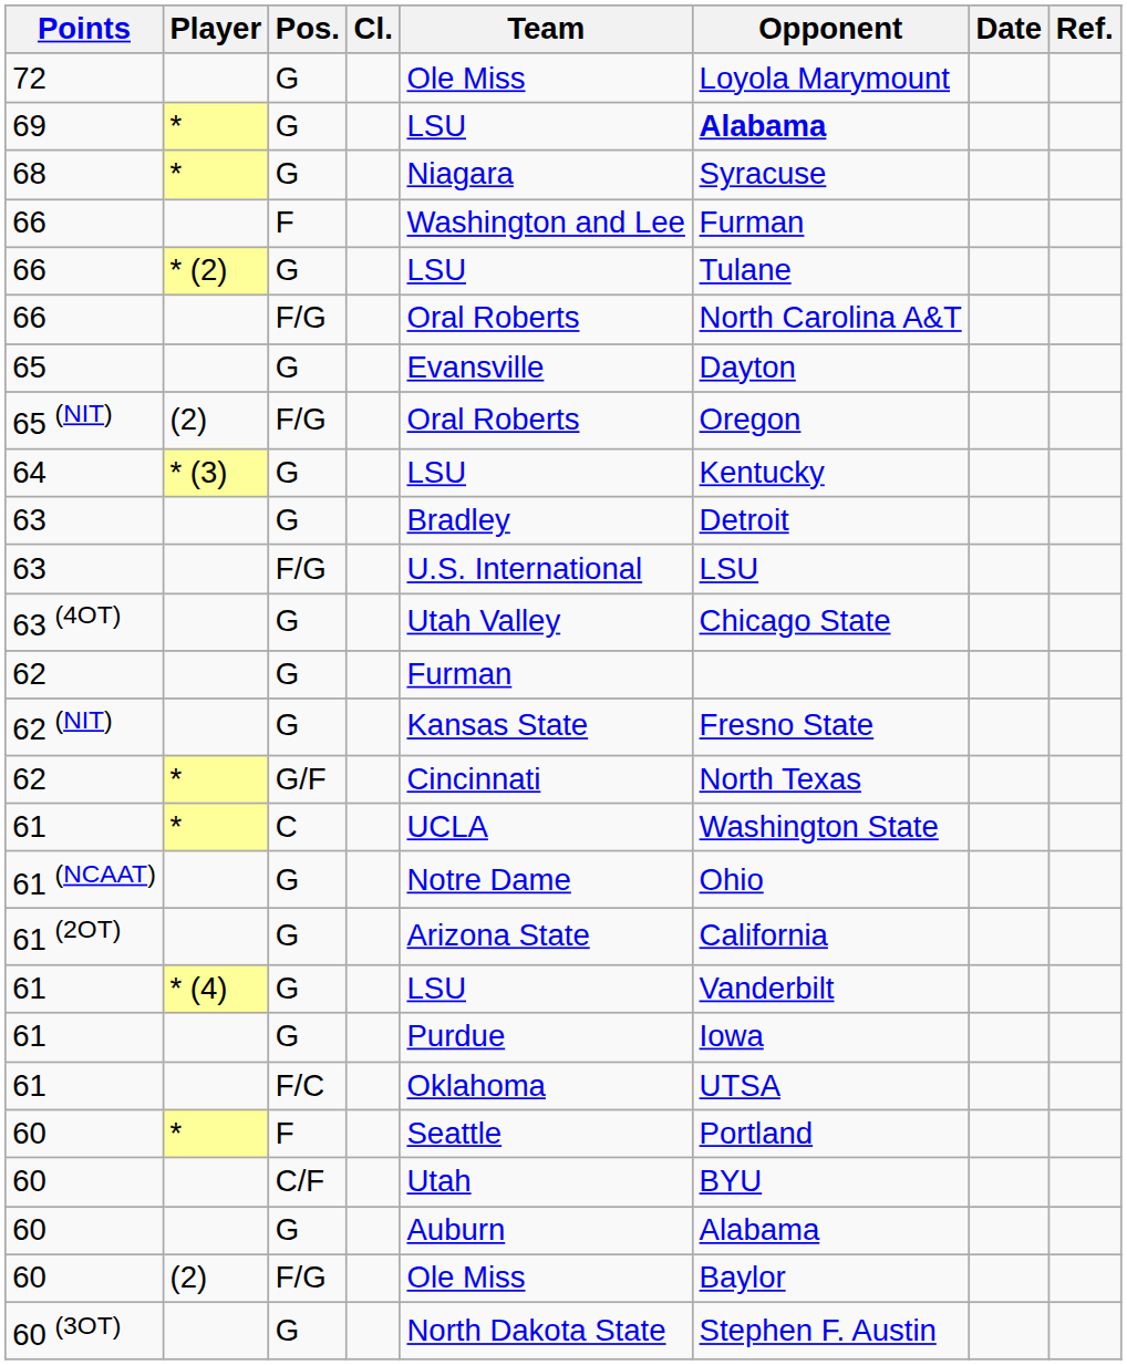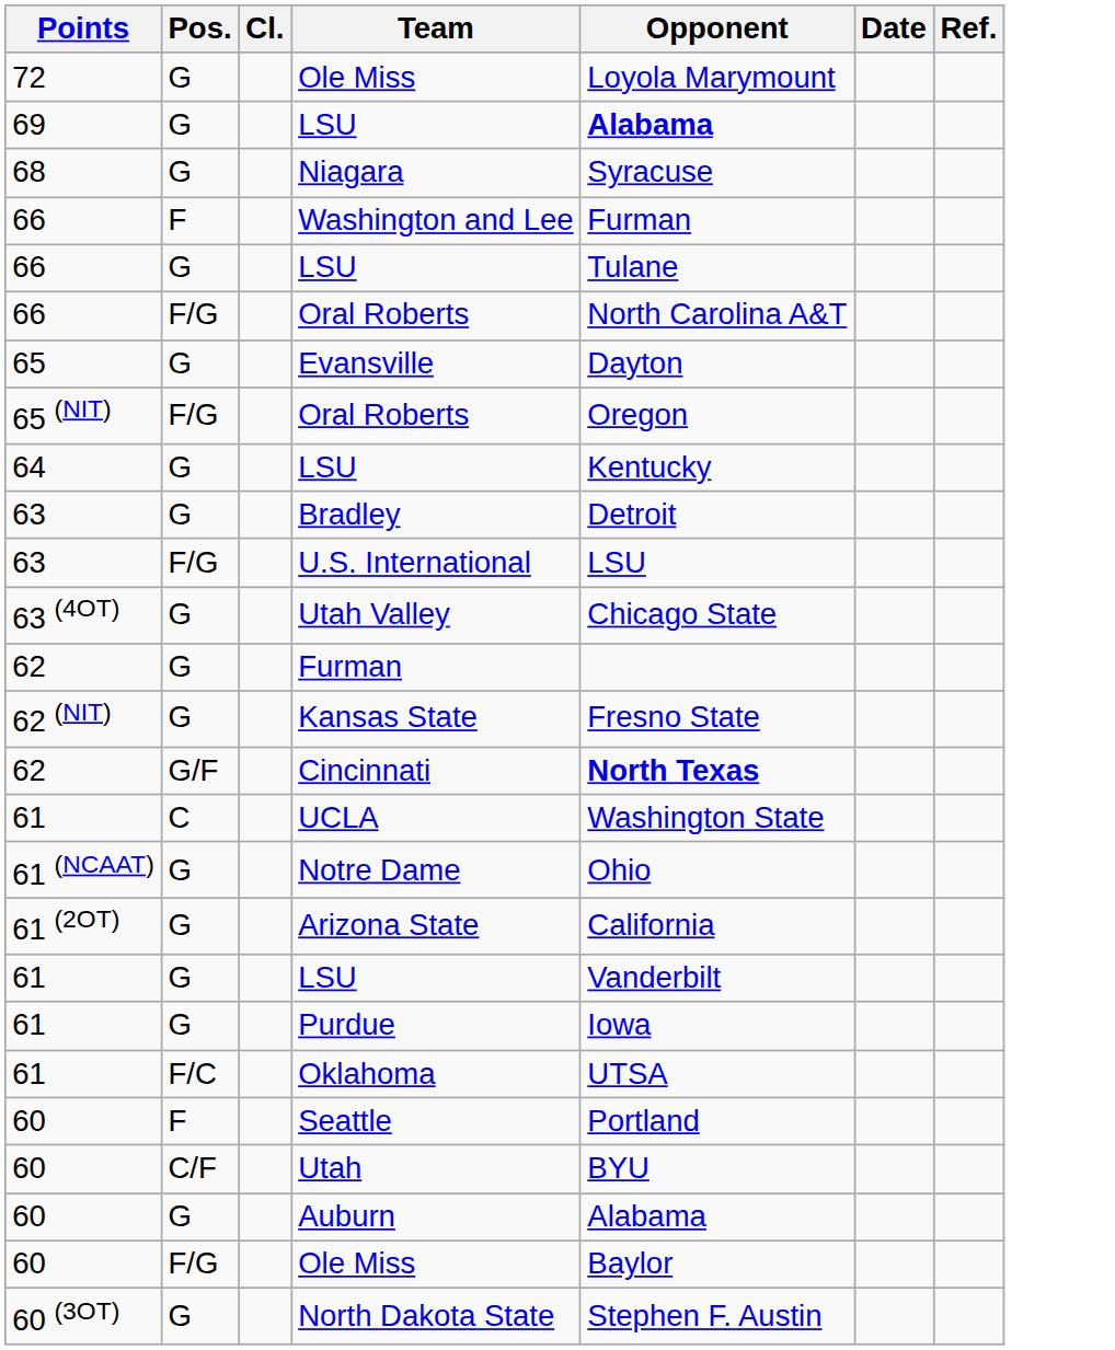- column: Player | * | * | * (2) | (2) | * (3) | * | * | * (4) | * | (2)
62 / G/F | Opponent: normal -> bold
